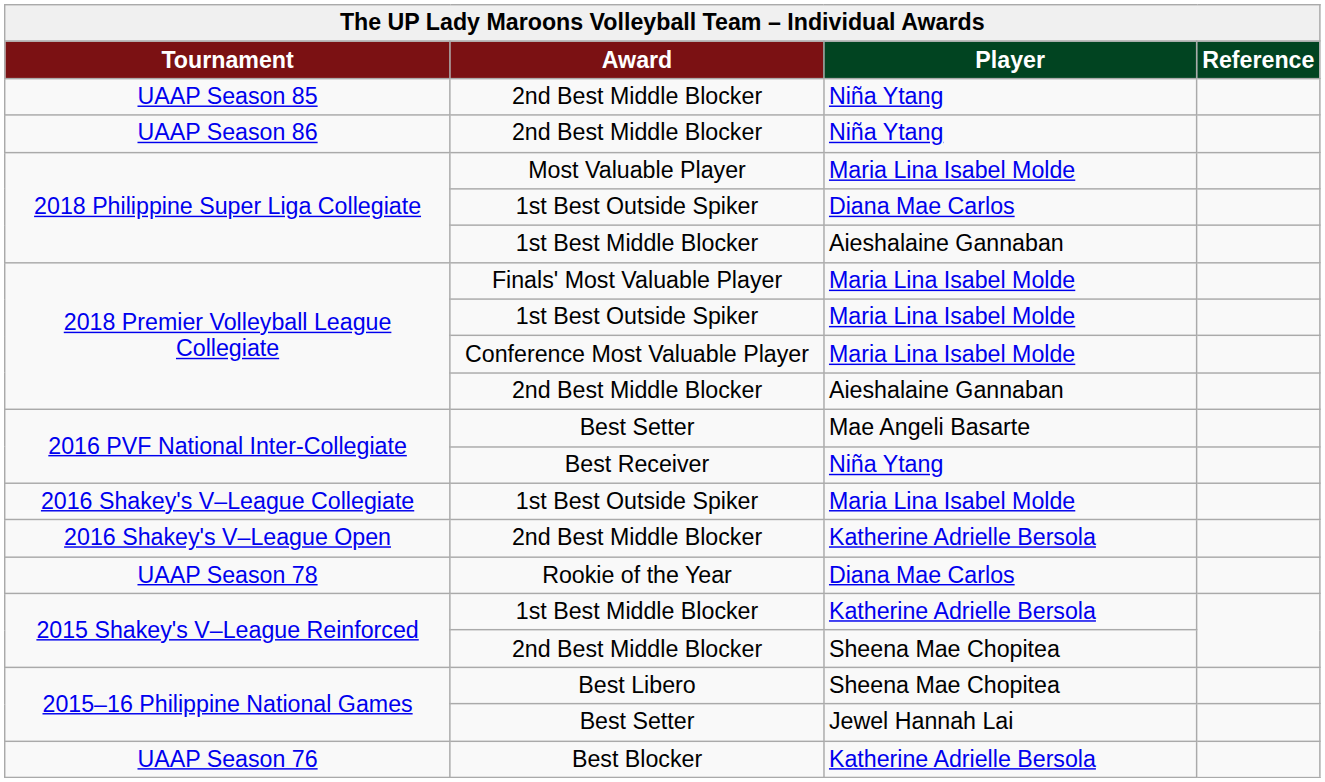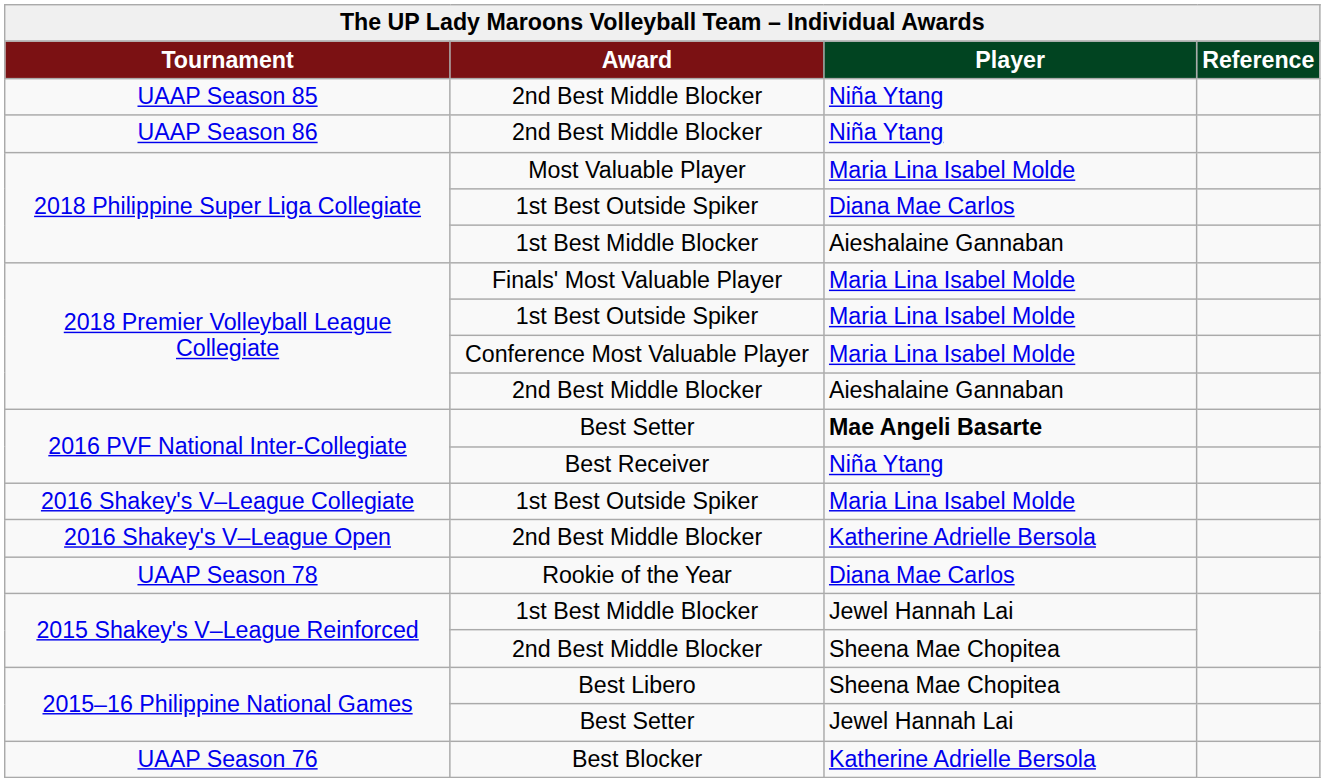2016 PVF National Inter-Collegiate / Best Setter | Player: normal -> bold
2015 Shakey's V–League Reinforced / 1st Best Middle Blocker | Player: Katherine Adrielle Bersola -> Jewel Hannah Lai
